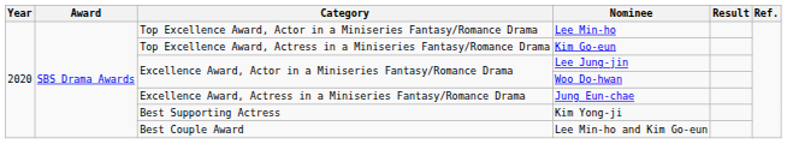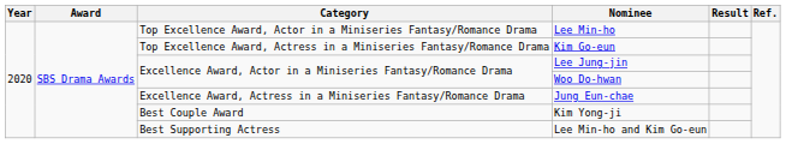Kim Yong-ji | Category: Best Supporting Actress -> Best Couple Award
Lee Min-ho and Kim Go-eun | Category: Best Couple Award -> Best Supporting Actress
